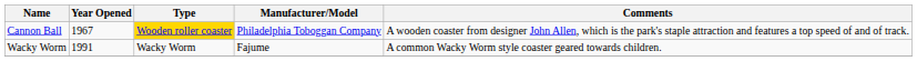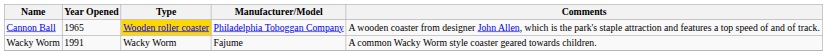Cannon Ball | Year Opened: 1967 -> 1965
